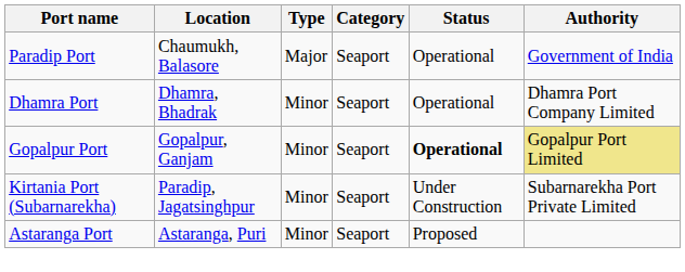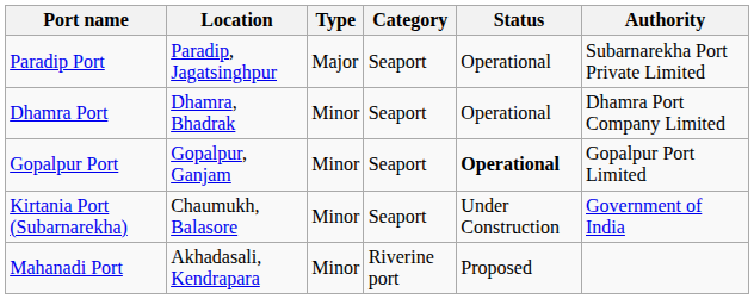Paradip Port | Location: Chaumukh, Balasore -> Paradip, Jagatsinghpur
Paradip Port | Authority: Government of India -> Subarnarekha Port Private Limited
Gopalpur Port | Authority: khaki background -> no background
Kirtania Port (Subarnarekha) | Location: Paradip, Jagatsinghpur -> Chaumukh, Balasore
Kirtania Port (Subarnarekha) | Authority: Subarnarekha Port Private Limited -> Government of India
- row: Astaranga Port | Astaranga, Puri | Minor | Seaport | Proposed
+ row: Mahanadi Port | Akhadasali, Kendrapara | Minor | Riverine port | Proposed
